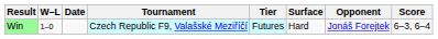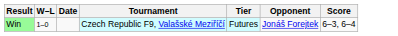- column: Surface | Hard
